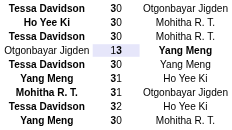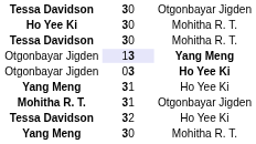- row: Tessa Davidson | 30 | Yang Meng
+ row: Otgonbayar Jigden | 03 | Ho Yee Ki
